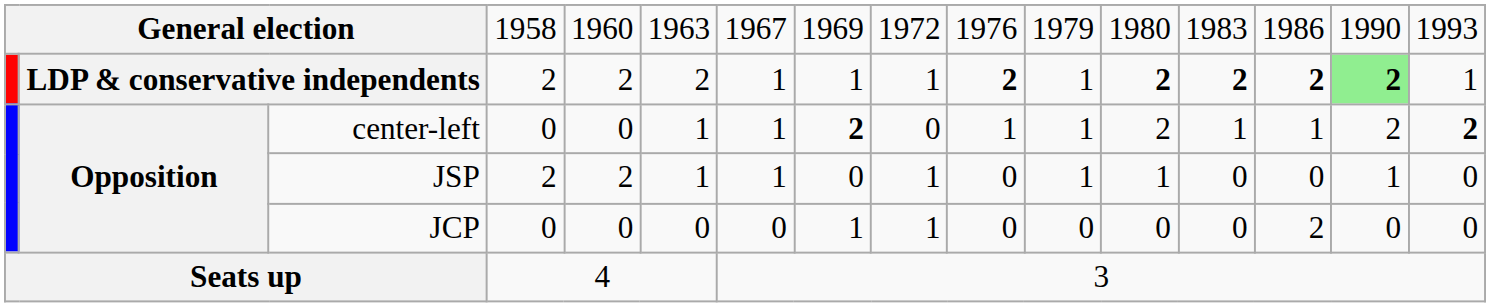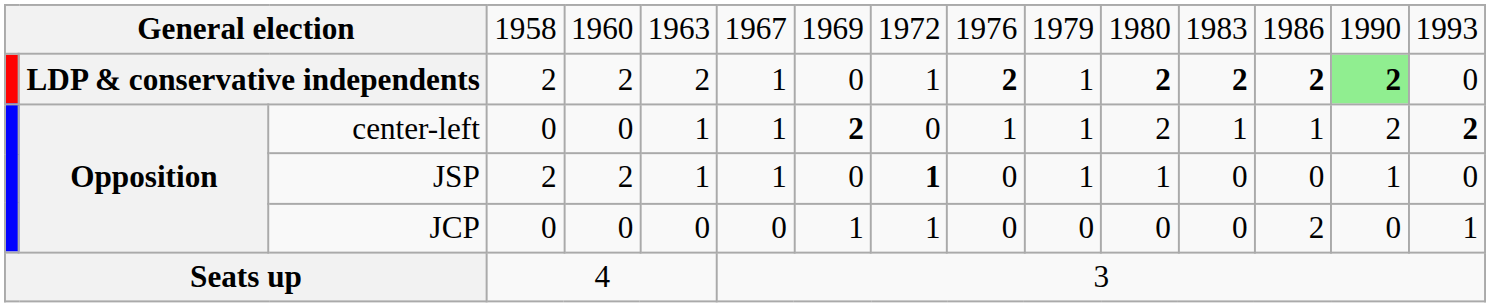LDP & conservative independents | column 8: 1 -> 0
LDP & conservative independents | column 16: 1 -> 0
JSP | column 9: normal -> bold
JCP | column 16: 0 -> 1
